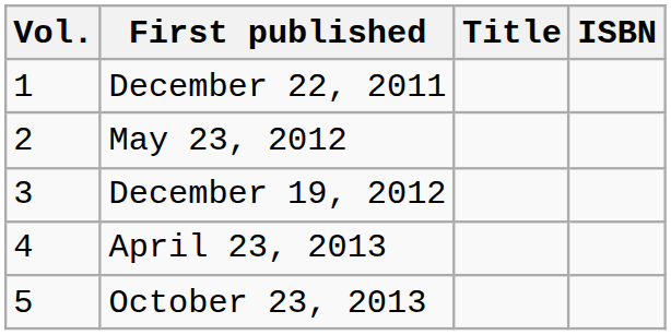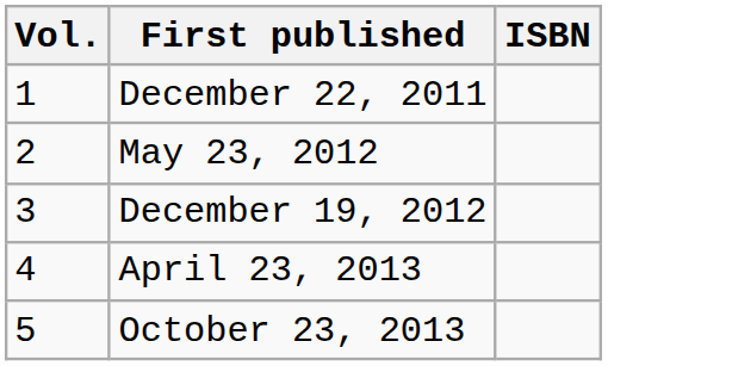- column: Title
